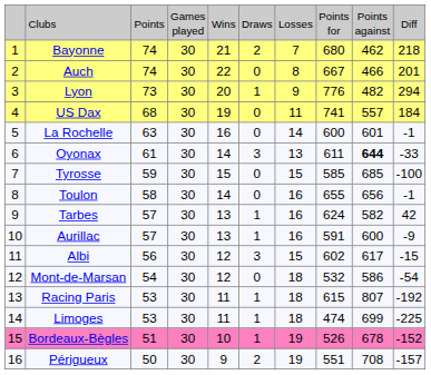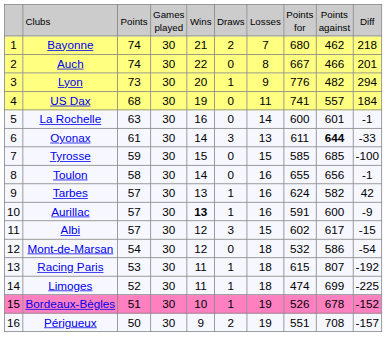Aurillac | column 5: normal -> bold
Albi | column 3: 56 -> 57
Limoges | column 3: 53 -> 52
